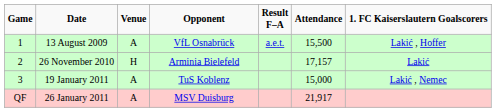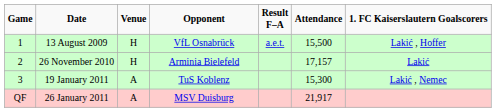13 August 2009 | Venue: A -> H
19 January 2011 | Attendance: 15,000 -> 15,300
